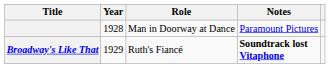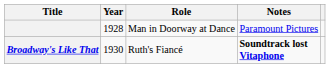Broadway's Like That | Year: 1929 -> 1930
